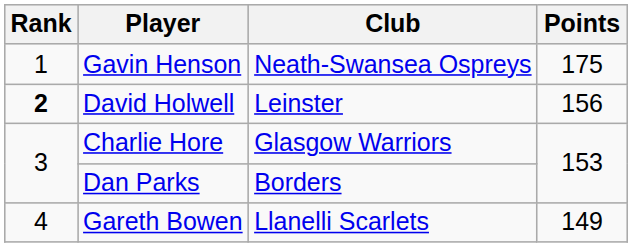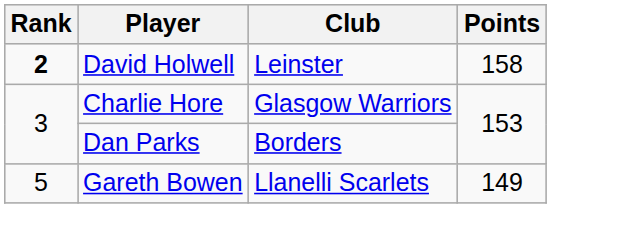- row: 1 | Gavin Henson | Neath-Swansea Ospreys | 175
David Holwell | Points: 156 -> 158
Gareth Bowen | Rank: 4 -> 5
